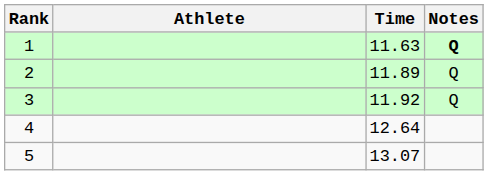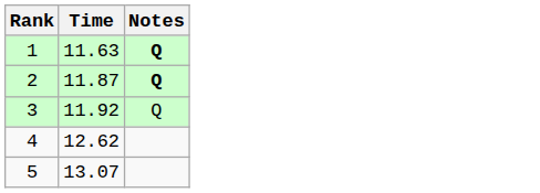- column: Athlete
2 | Time: 11.89 -> 11.87
2 | Notes: normal -> bold
4 | Time: 12.64 -> 12.62
